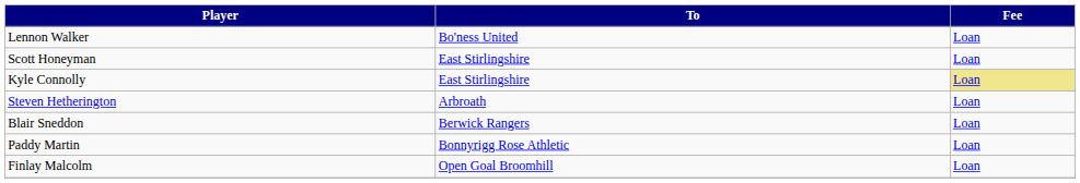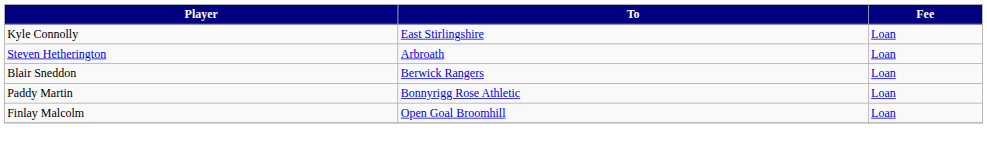- row: Lennon Walker | Bo'ness United | Loan
- row: Scott Honeyman | East Stirlingshire | Loan
Kyle Connolly | Fee: khaki background -> no background
